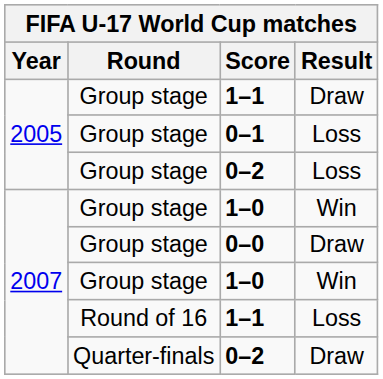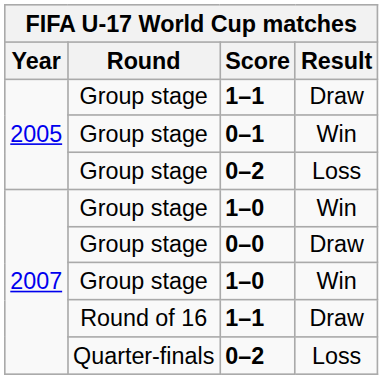0–1 | Result: Loss -> Win
Round of 16 / 1–1 | Result: Loss -> Draw
Quarter-finals / 0–2 | Result: Draw -> Loss
